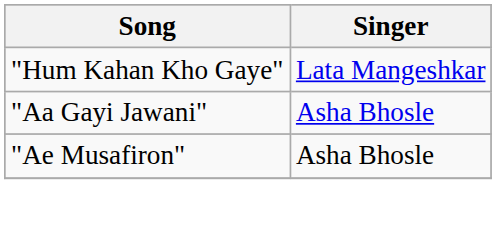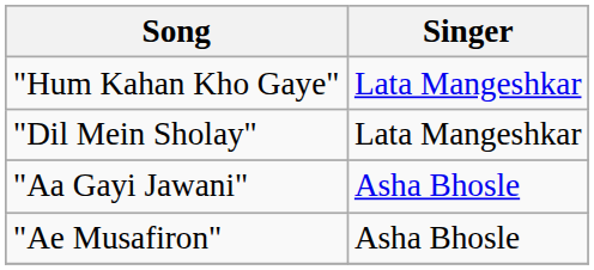+ row: "Dil Mein Sholay" | Lata Mangeshkar
